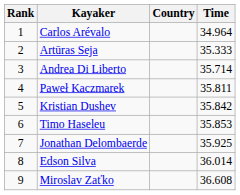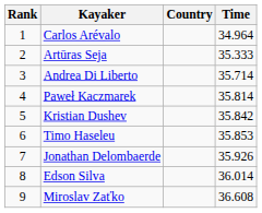Paweł Kaczmarek | Time: 35.811 -> 35.814
Jonathan Delombaerde | Time: 35.925 -> 35.926
